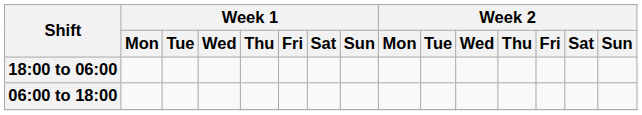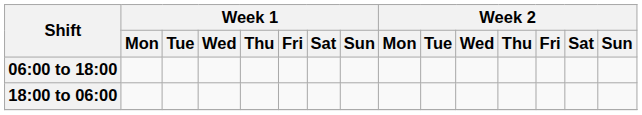rows swapped: 06:00 to 18:00 <-> 18:00 to 06:00
